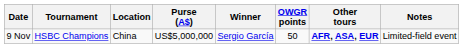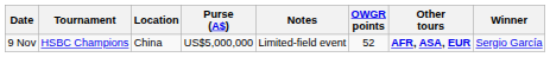columns swapped: Winner <-> Notes
9 Nov | OWGR points: 50 -> 52
